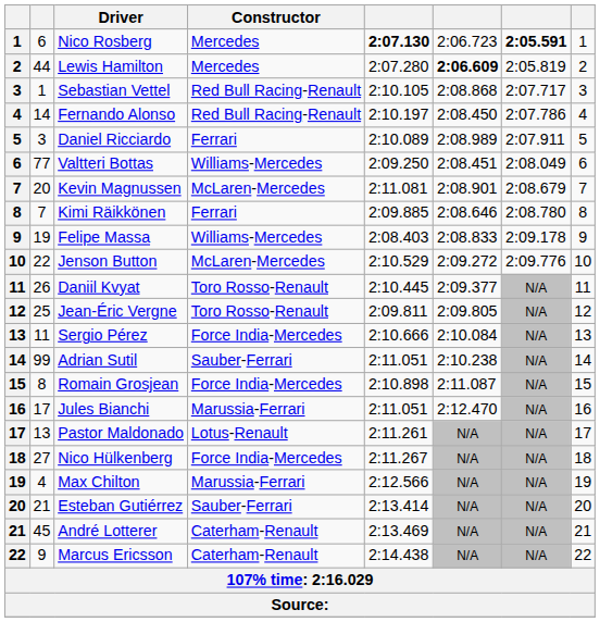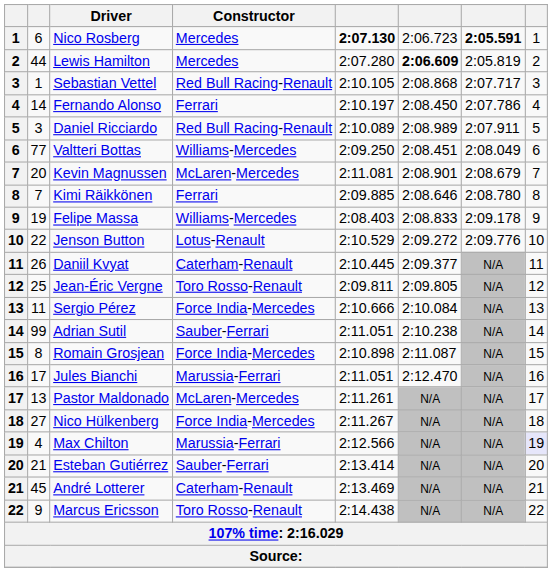Fernando Alonso | Constructor: Red Bull Racing-Renault -> Ferrari
Daniel Ricciardo | Constructor: Ferrari -> Red Bull Racing-Renault
Jenson Button | Constructor: McLaren-Mercedes -> Lotus-Renault
Daniil Kvyat | Constructor: Toro Rosso-Renault -> Caterham-Renault
Pastor Maldonado | Constructor: Lotus-Renault -> McLaren-Mercedes
Max Chilton | column 8: no background -> lavender background
Marcus Ericsson | Constructor: Caterham-Renault -> Toro Rosso-Renault
